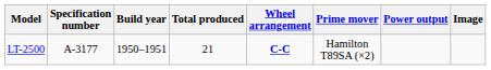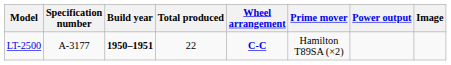LT-2500 | Build year: normal -> bold
LT-2500 | Total produced: 21 -> 22
